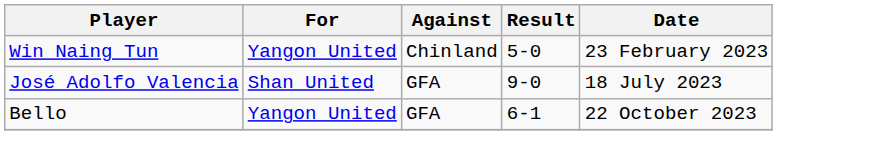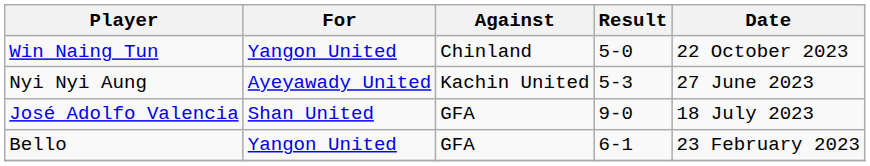Win Naing Tun | Date: 23 February 2023 -> 22 October 2023
+ row: Nyi Nyi Aung | Ayeyawady United | Kachin United | 5-3 | 27 June 2023
Bello | Date: 22 October 2023 -> 23 February 2023
